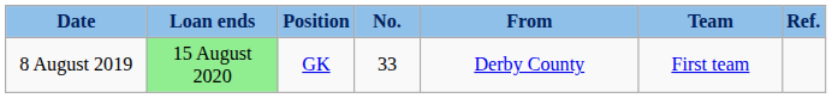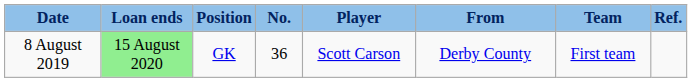+ column: Player | Scott Carson
8 August 2019 | No.: 33 -> 36
